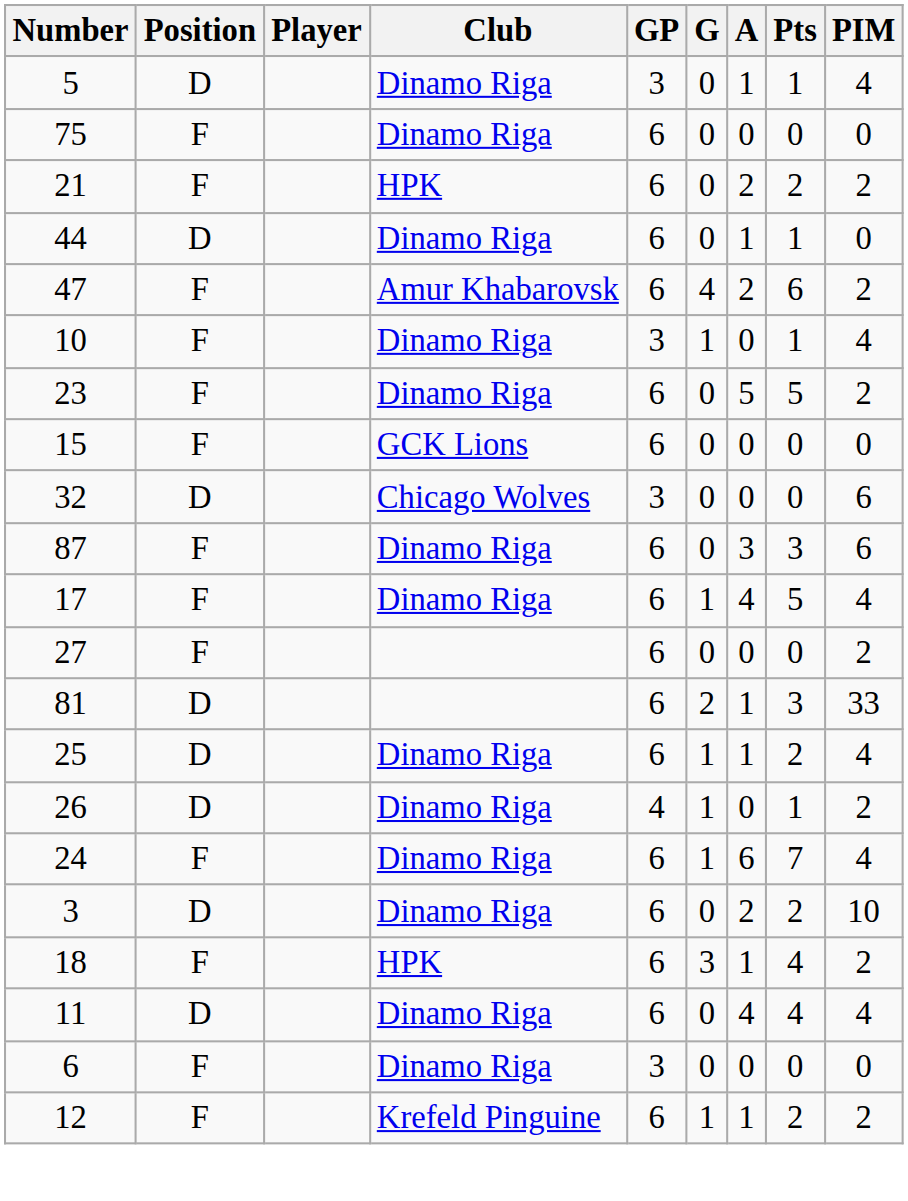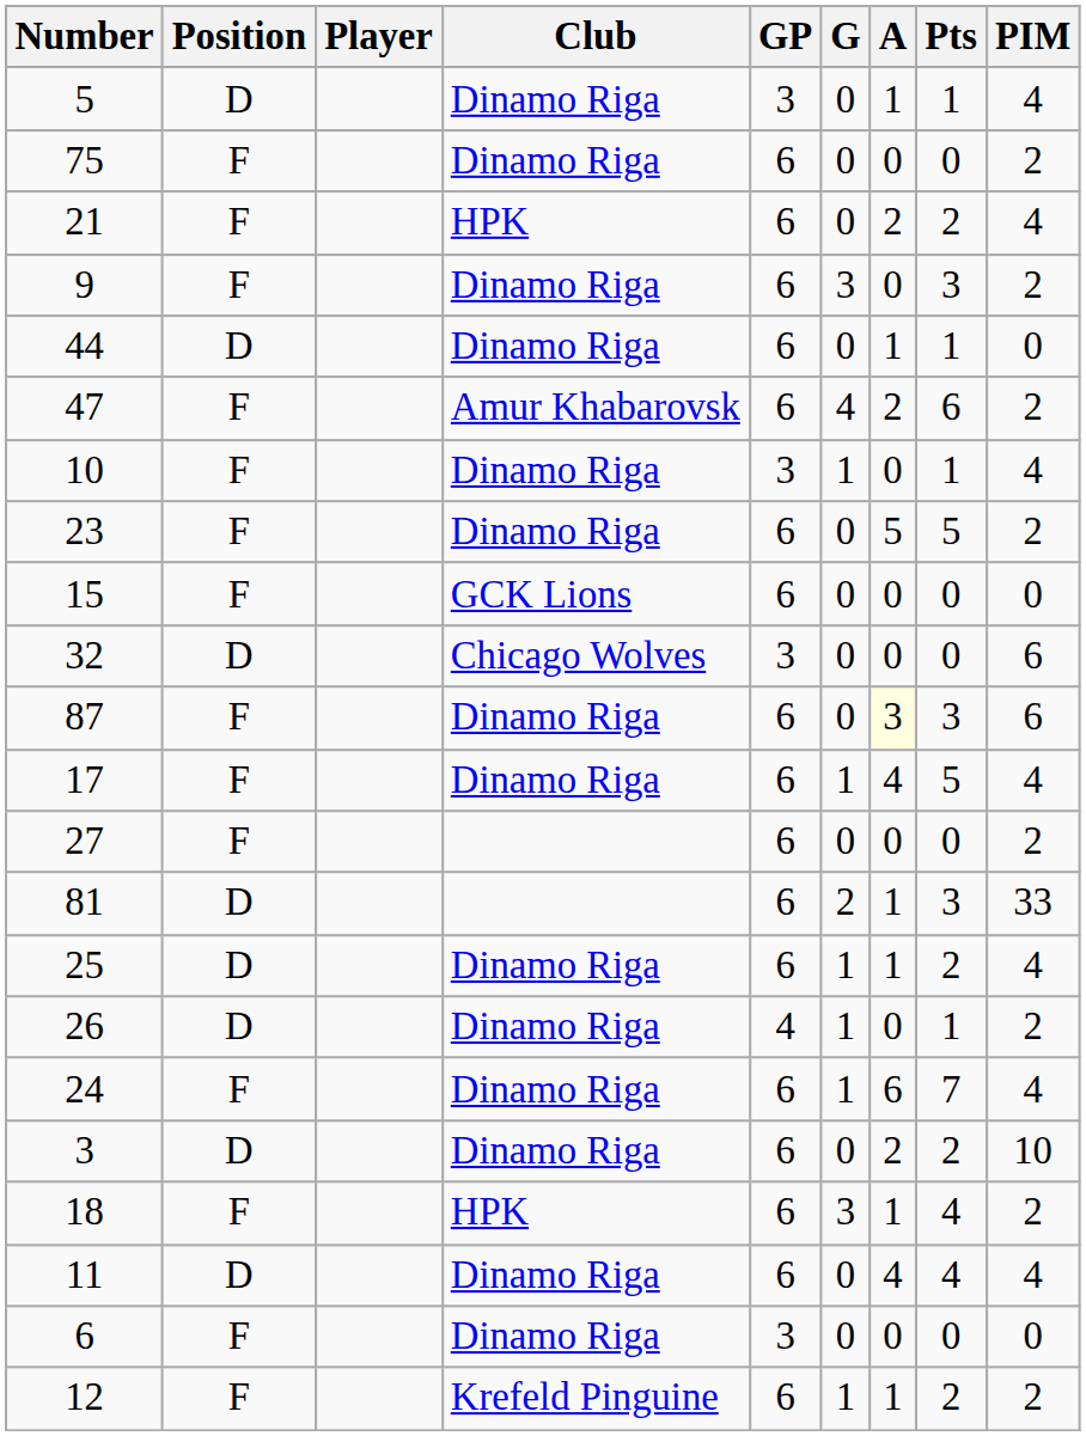75 | PIM: 0 -> 2
21 | PIM: 2 -> 4
+ row: 9 | F | Dinamo Riga | 6 | 3 | 0 | 3 | 2
87 | A: no background -> lightyellow background
